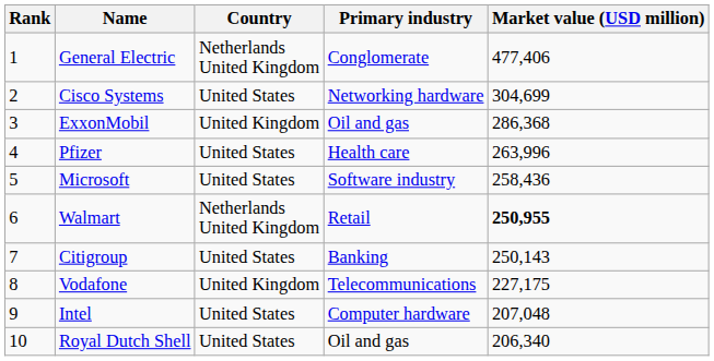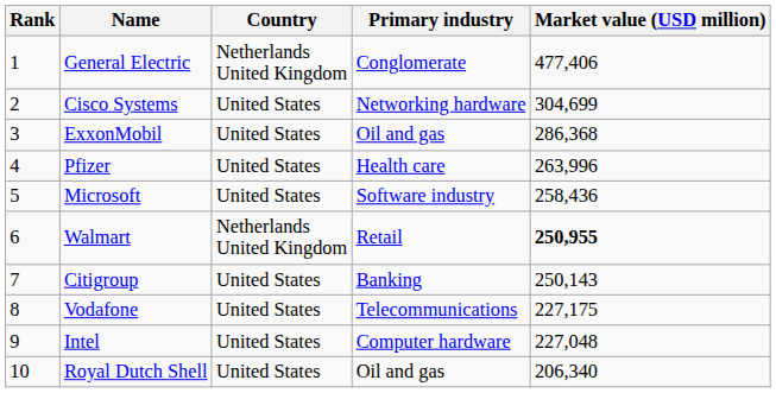ExxonMobil | Country: United Kingdom -> United States
Vodafone | Country: United Kingdom -> United States
Intel | Market value (USD million): 207,048 -> 227,048
